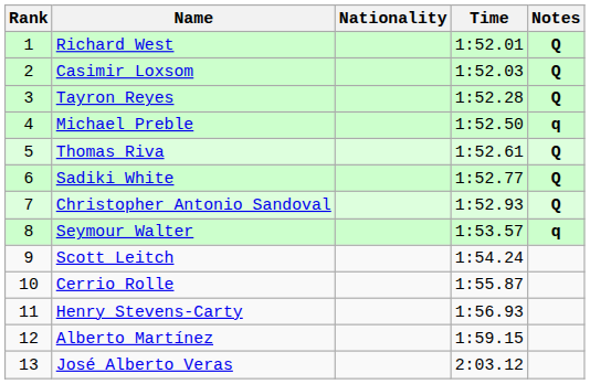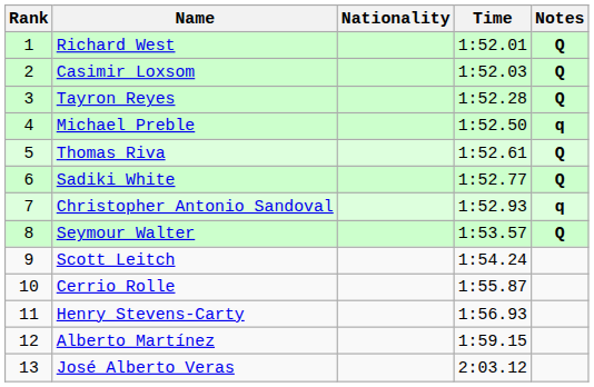Christopher Antonio Sandoval | Notes: Q -> q
Seymour Walter | Notes: q -> Q
